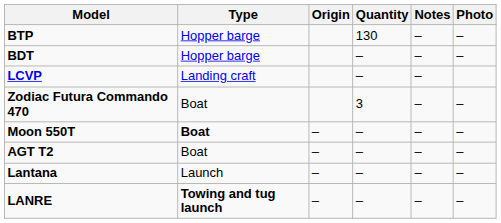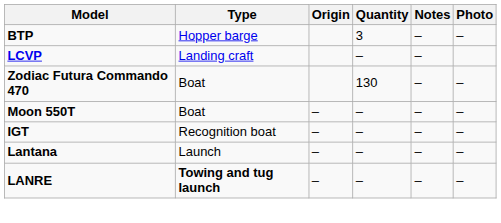BTP | Quantity: 130 -> 3
- row: BDT | Hopper barge | – | – | –
Zodiac Futura Commando 470 | Quantity: 3 -> 130
Moon 550T | Type: bold -> normal
- row: AGT T2 | Boat | – | – | – | –
+ row: IGT | Recognition boat | – | – | – | –
